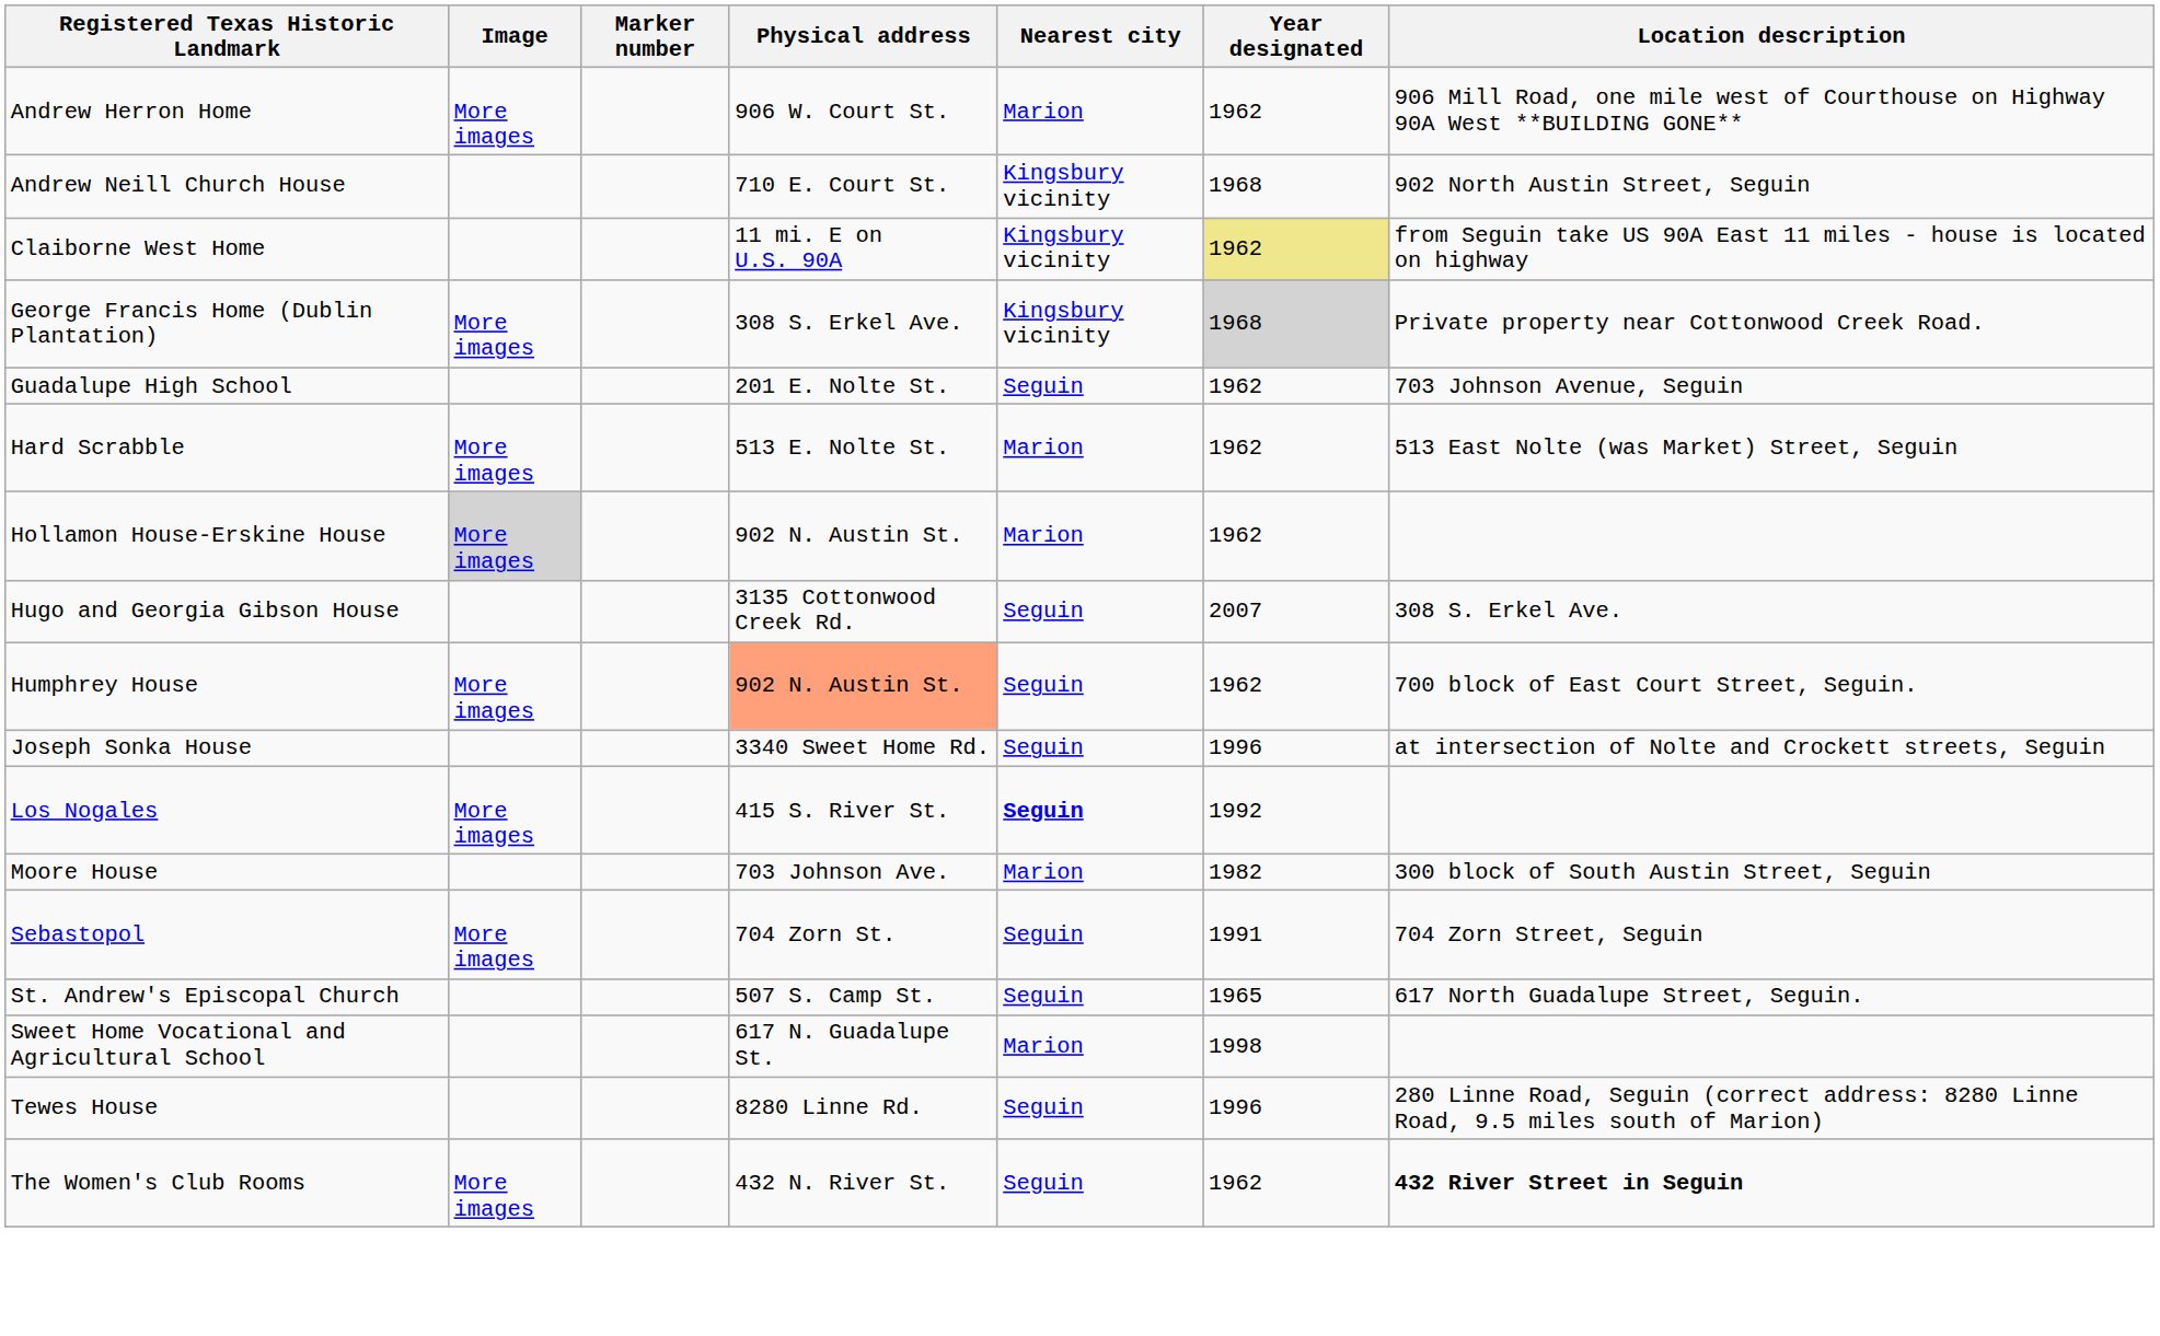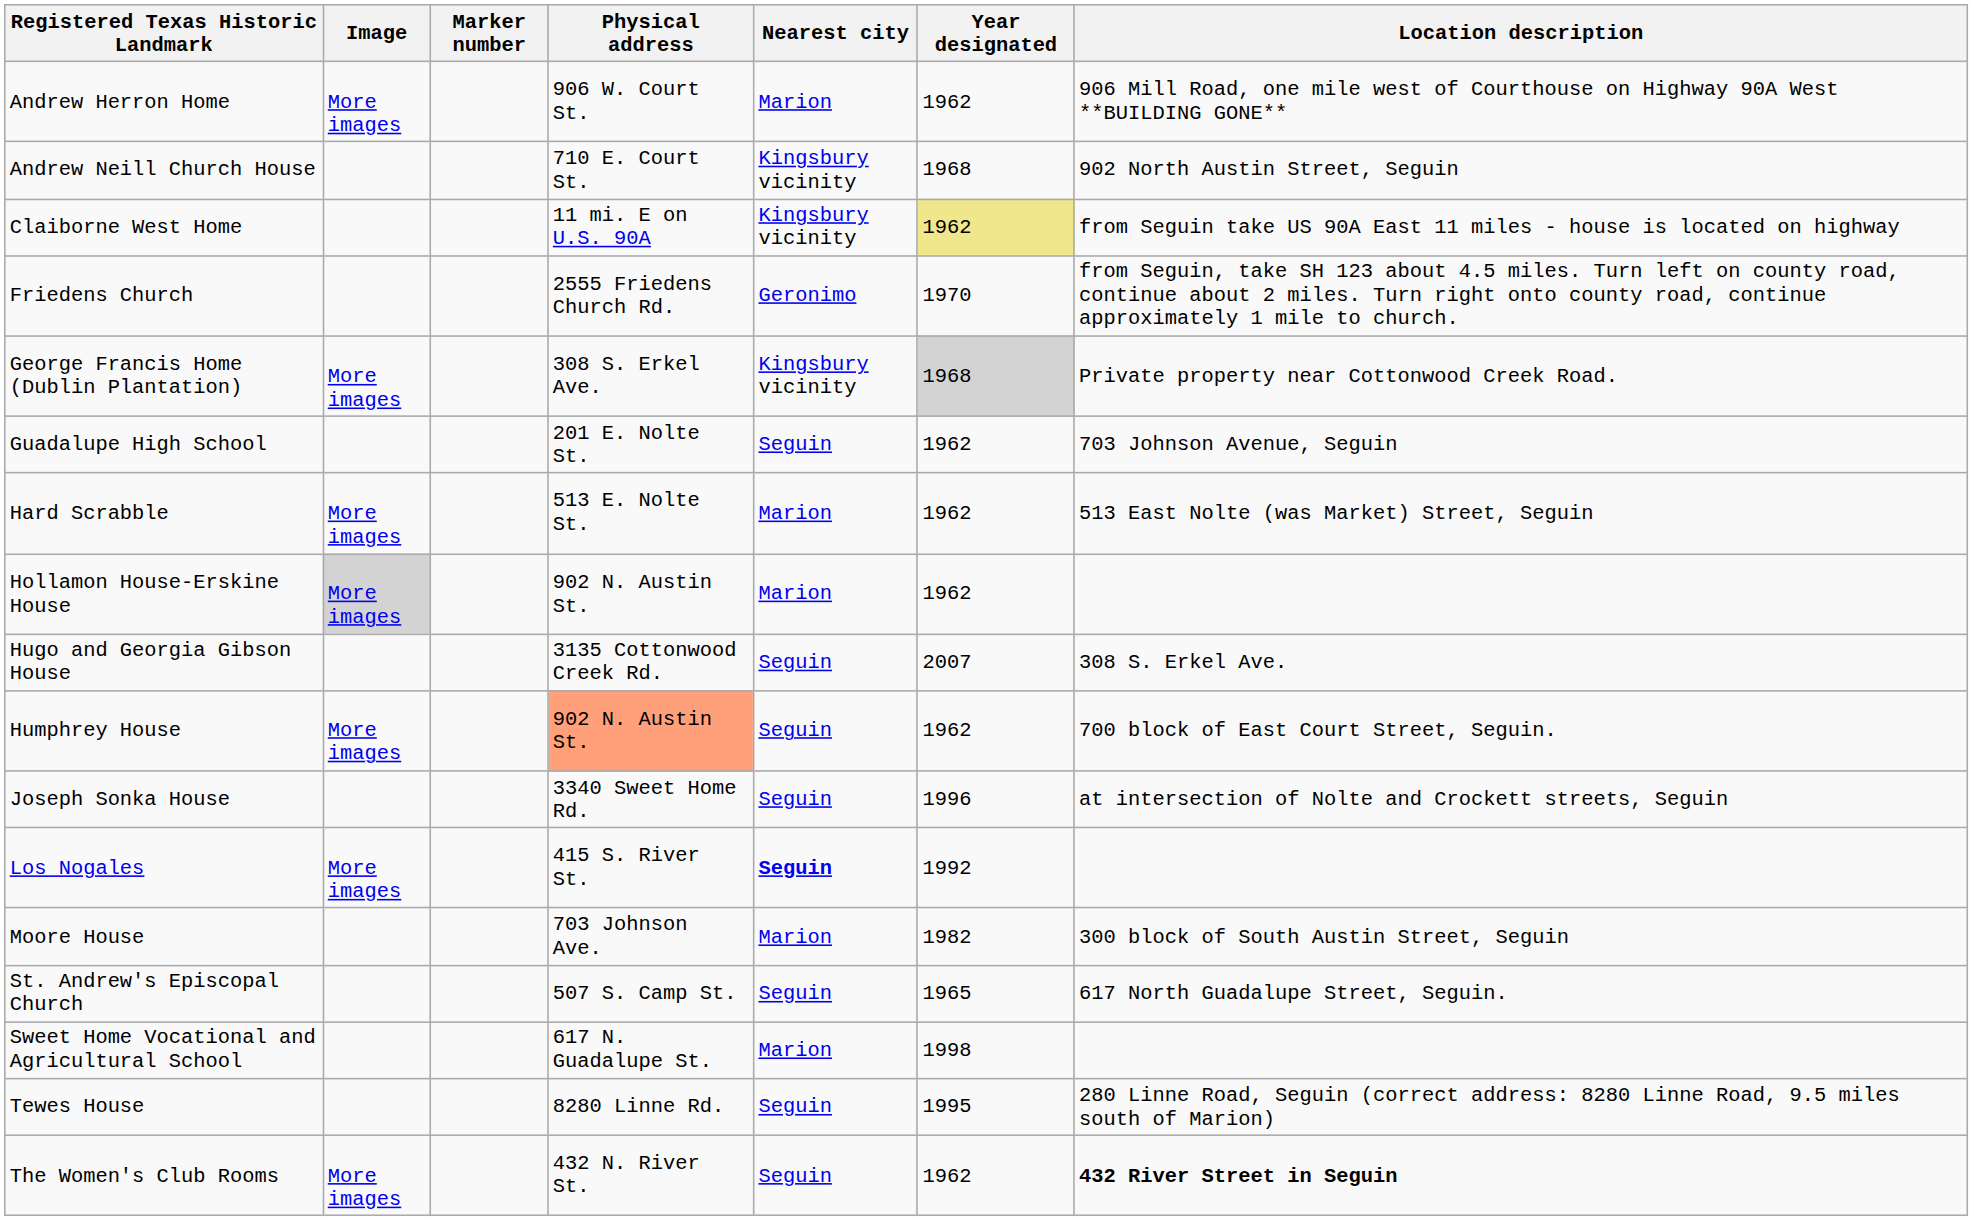+ row: Friedens Church | 2555 Friedens Church Rd. | Geronimo | 1970 | from Seguin, take SH 123 about 4.5 miles. Turn left on county road, continue about 2 miles. Turn right onto county road, continue approximately 1 mile to church.
- row: Sebastopol | More images | 704 Zorn St. | Seguin | 1991 | 704 Zorn Street, Seguin
Tewes House | Year designated: 1996 -> 1995
